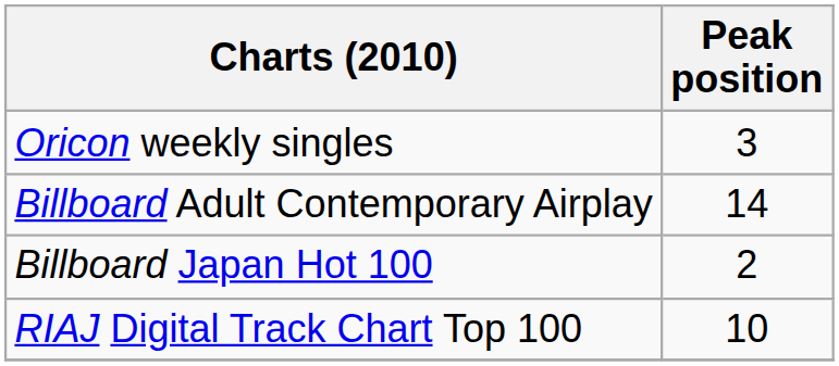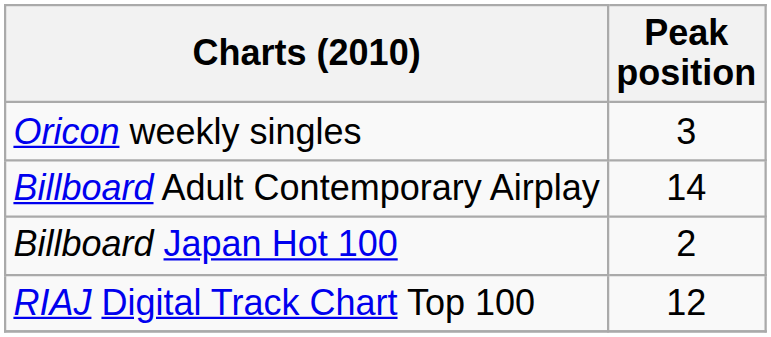RIAJ Digital Track Chart Top 100 | Peak position: 10 -> 12
